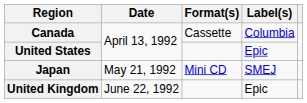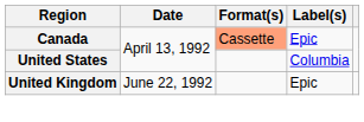Canada | Format(s): no background -> lightsalmon background
Canada | Label(s): Columbia -> Epic
United States | Label(s): Epic -> Columbia
- row: Japan | May 21, 1992 | Mini CD | SMEJ
